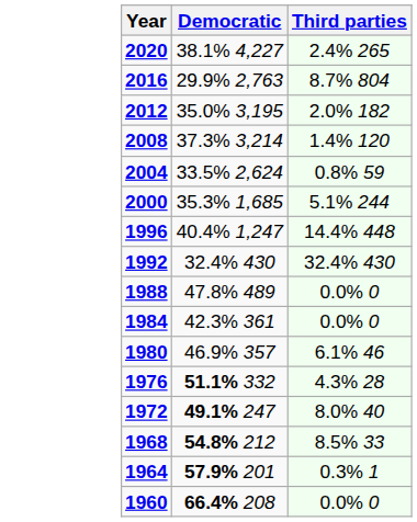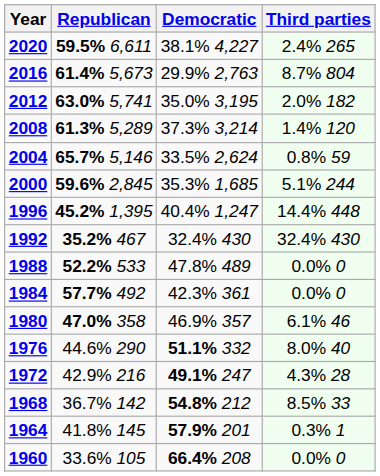+ column: Republican | 59.5% 6,611 | 61.4% 5,673 | 63.0% 5,741 | 61.3% 5,289 | 65.7% 5,146 | 59.6% 2,845 | 45.2% 1,395 | 35.2% 467 | 52.2% 533 | 57.7% 492 | 47.0% 358 | 44.6% 290 | 42.9% 216 | 36.7% 142 | 41.8% 145 | 33.6% 105
1976 | Third parties: 4.3% 28 -> 8.0% 40
1972 | Third parties: 8.0% 40 -> 4.3% 28
